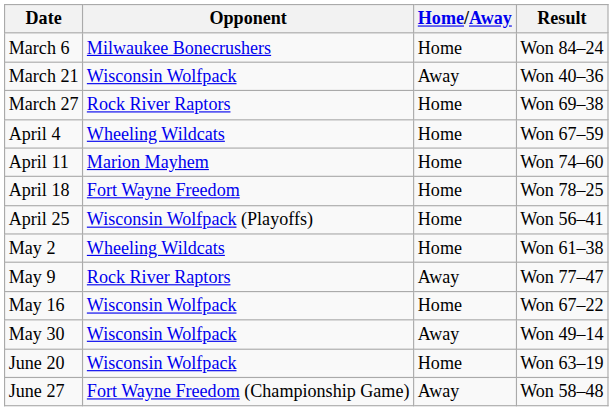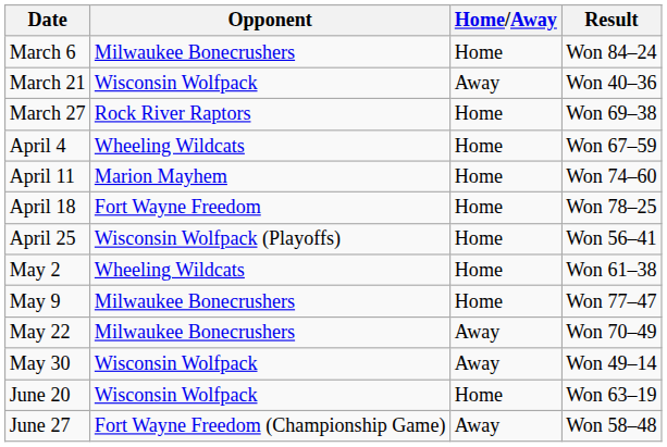May 9 | Opponent: Rock River Raptors -> Milwaukee Bonecrushers
May 9 | Home/Away: Away -> Home
- row: May 16 | Wisconsin Wolfpack | Home | Won 67–22
+ row: May 22 | Milwaukee Bonecrushers | Away | Won 70–49
